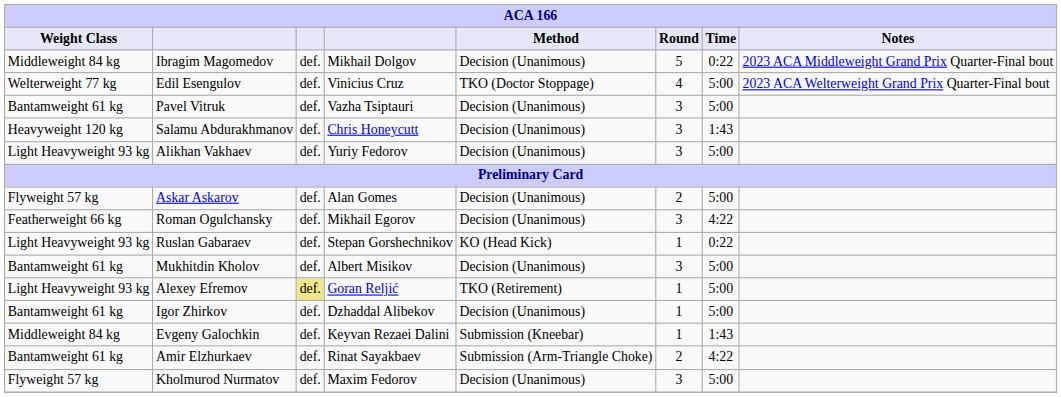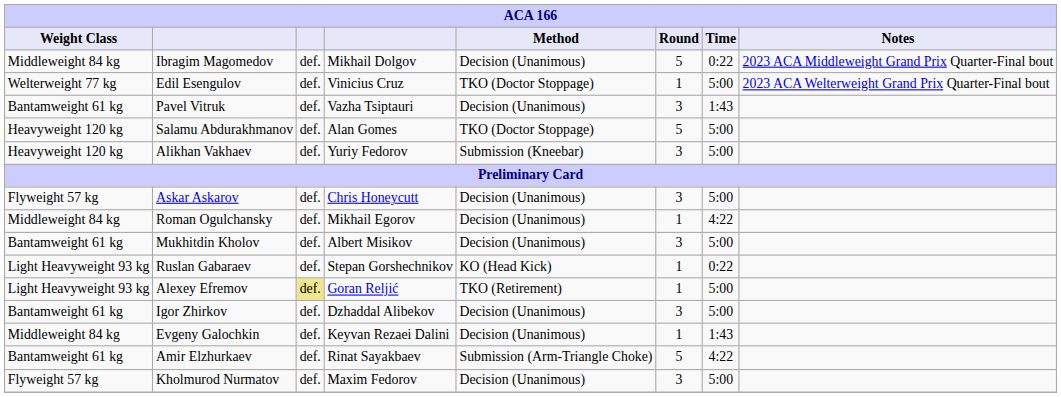Edil Esengulov | Round: 4 -> 1
Pavel Vitruk | Time: 5:00 -> 1:43
Salamu Abdurakhmanov | column 4: Chris Honeycutt -> Alan Gomes
Salamu Abdurakhmanov | Method: Decision (Unanimous) -> TKO (Doctor Stoppage)
Salamu Abdurakhmanov | Round: 3 -> 5
Salamu Abdurakhmanov | Time: 1:43 -> 5:00
Alikhan Vakhaev | Weight Class: Light Heavyweight 93 kg -> Heavyweight 120 kg
Alikhan Vakhaev | Method: Decision (Unanimous) -> Submission (Kneebar)
Askar Askarov | column 4: Alan Gomes -> Chris Honeycutt
Askar Askarov | Round: 2 -> 3
Roman Ogulchansky | Weight Class: Featherweight 66 kg -> Middleweight 84 kg
Roman Ogulchansky | Round: 3 -> 1
rows swapped: Ruslan Gabaraev <-> Mukhitdin Kholov
Igor Zhirkov | Round: 1 -> 3
Evgeny Galochkin | Method: Submission (Kneebar) -> Decision (Unanimous)
Amir Elzhurkaev | Round: 2 -> 5
